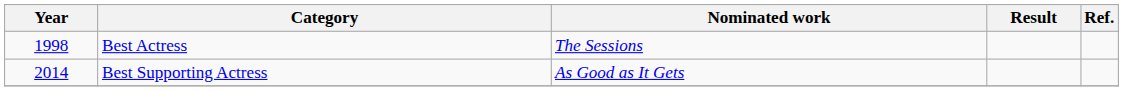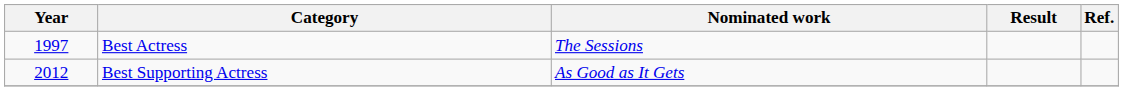Best Actress | Year: 1998 -> 1997
Best Supporting Actress | Year: 2014 -> 2012
